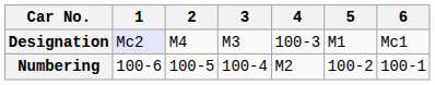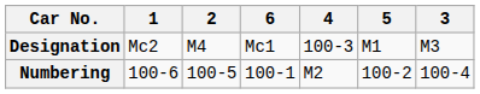columns swapped: 3 <-> 6
Designation | 1: lavender background -> no background
